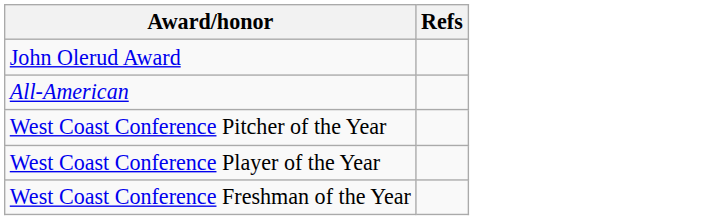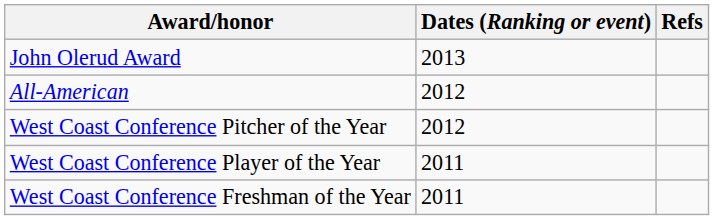+ column: Dates (Ranking or event) | 2013 | 2012 | 2012 | 2011 | 2011
